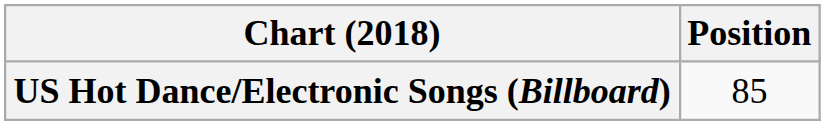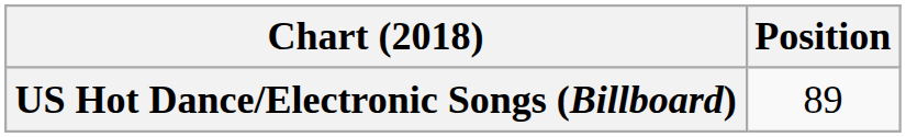US Hot Dance/Electronic Songs (Billboard) | Position: 85 -> 89
